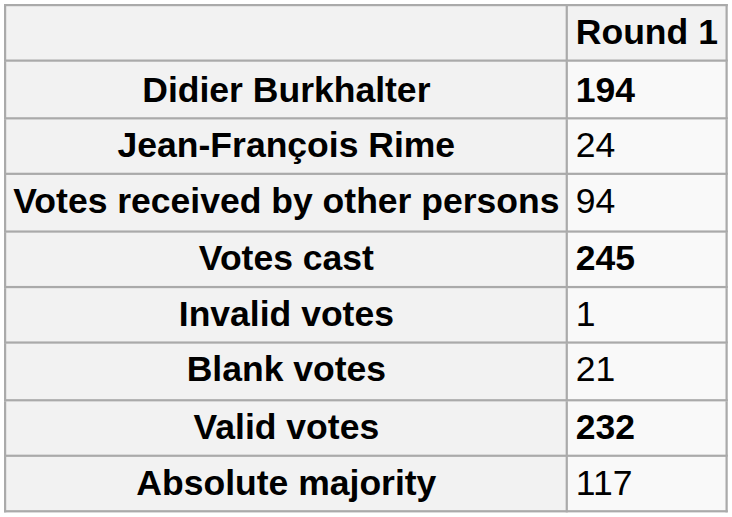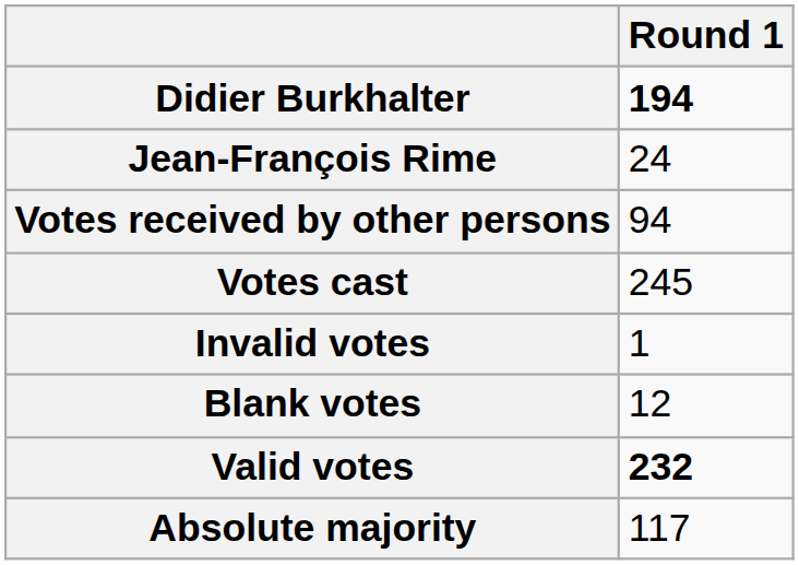Votes cast | Round 1: bold -> normal
Blank votes | Round 1: 21 -> 12
